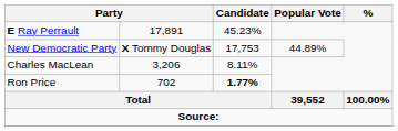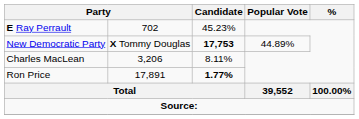E Ray Perrault | column 2: 17,891 -> 702
New Democratic Party | Candidate: normal -> bold
Ron Price | column 2: 702 -> 17,891
